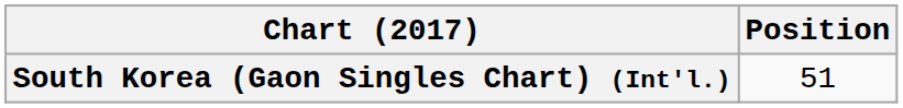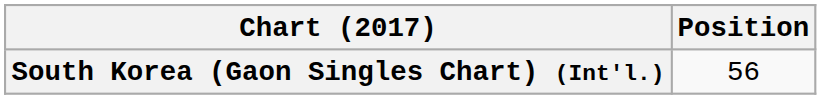South Korea (Gaon Singles Chart) (Int'l.) | Position: 51 -> 56
